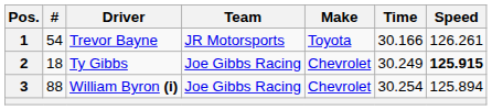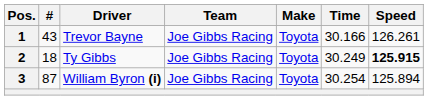1 | #: 54 -> 43
1 | Team: JR Motorsports -> Joe Gibbs Racing
2 | Make: Chevrolet -> Toyota
3 | #: 88 -> 87
3 | Make: Chevrolet -> Toyota
